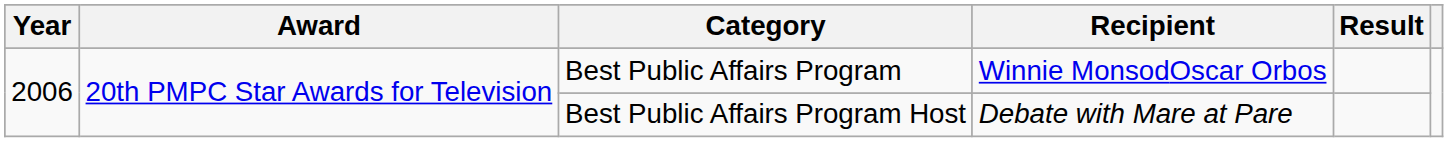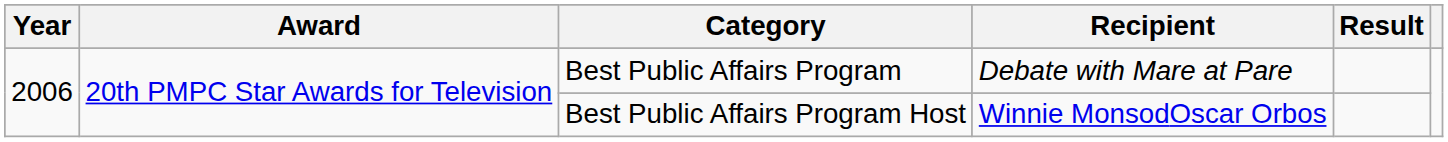Best Public Affairs Program | Recipient: Winnie MonsodOscar Orbos -> Debate with Mare at Pare
Best Public Affairs Program Host | Recipient: Debate with Mare at Pare -> Winnie MonsodOscar Orbos
